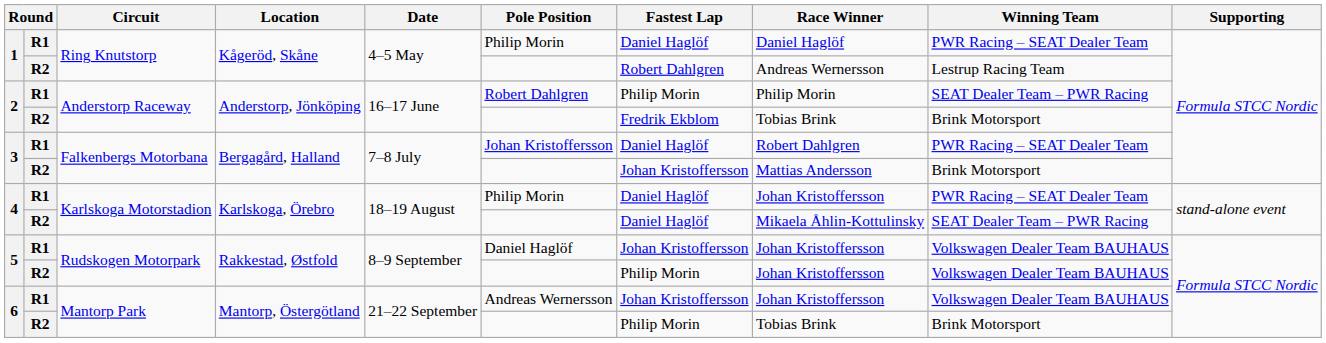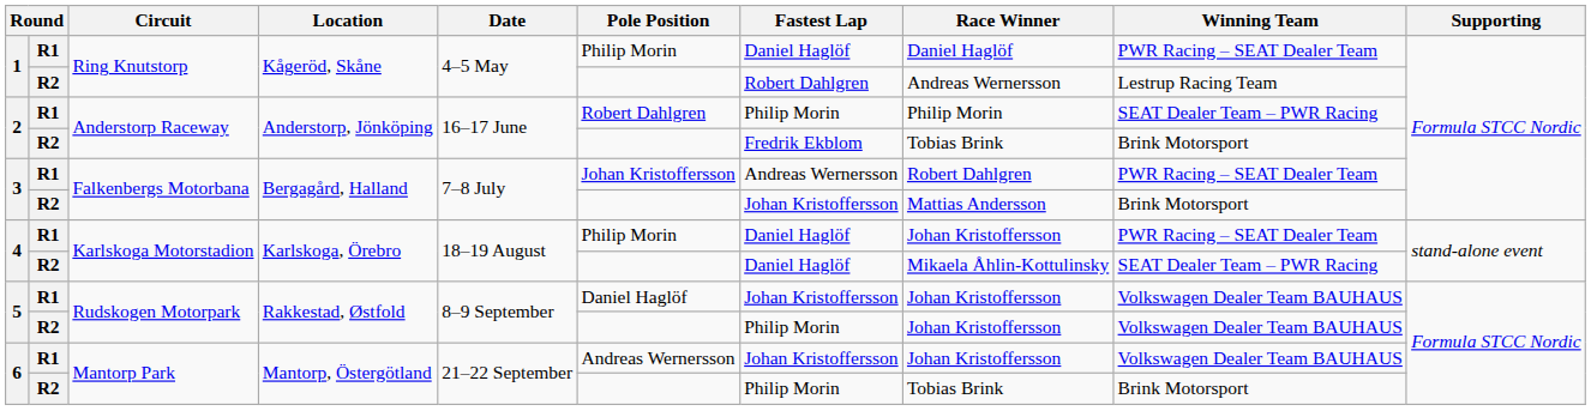3 / R1 | Fastest Lap: Daniel Haglöf -> Andreas Wernersson
